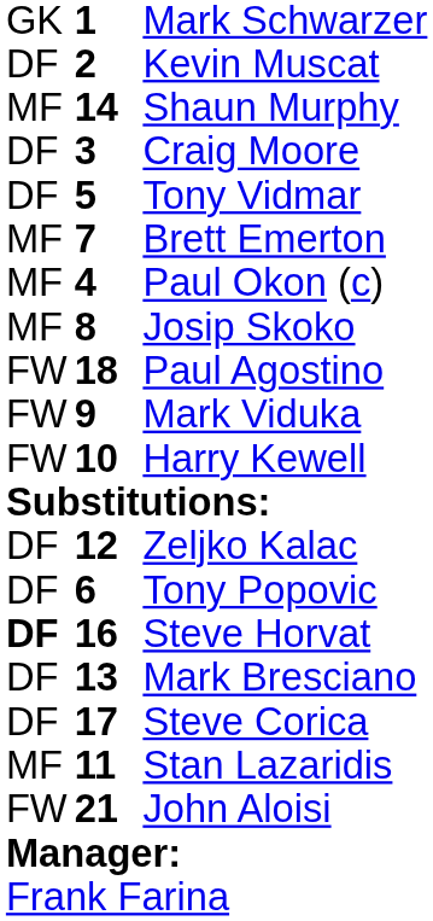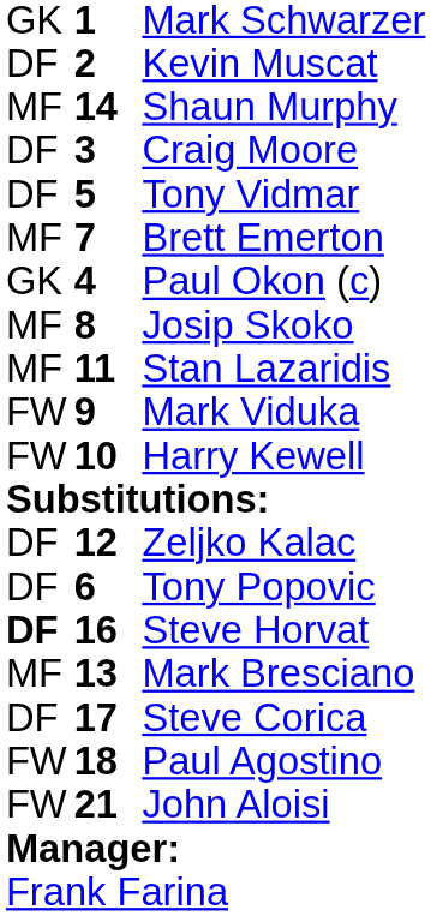Paul Okon (c) | column 1: MF -> GK
rows swapped: Stan Lazaridis <-> Paul Agostino
Mark Bresciano | column 1: DF -> MF
